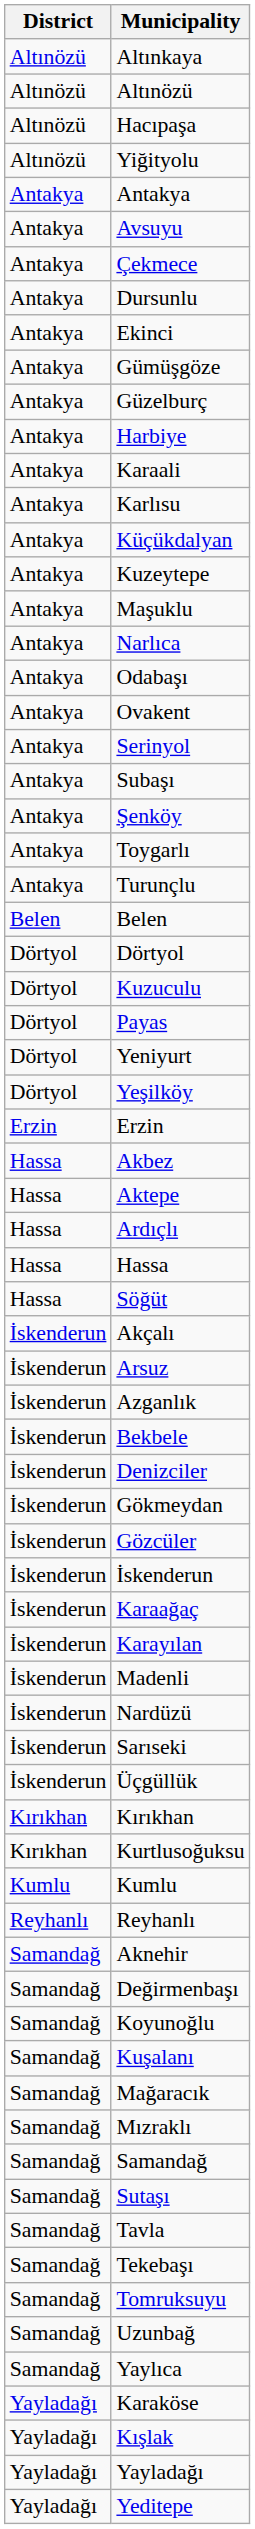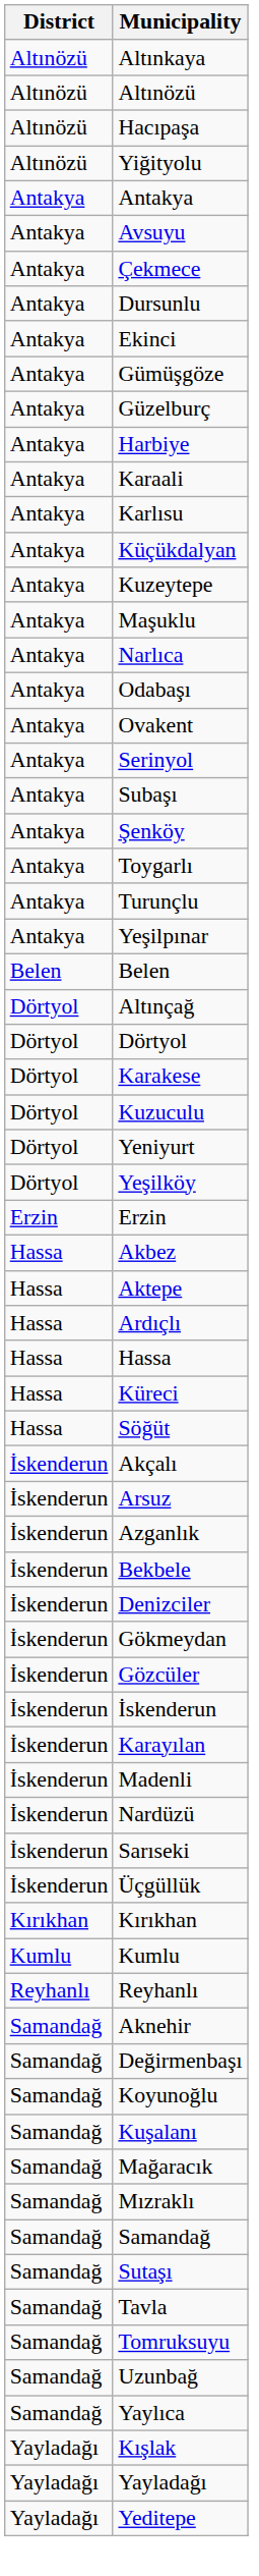+ row: Antakya | Yeşilpınar
+ row: Dörtyol | Altınçağ
+ row: Dörtyol | Karakese
- row: Dörtyol | Payas
+ row: Hassa | Küreci
- row: İskenderun | Karaağaç
- row: Kırıkhan | Kurtlusoğuksu
- row: Samandağ | Tekebaşı
- row: Yayladağı | Karaköse
